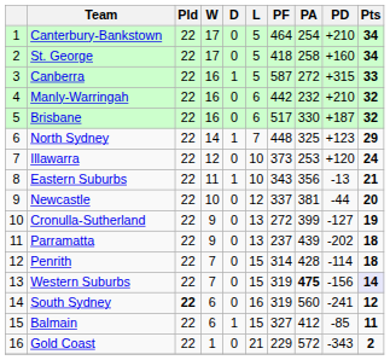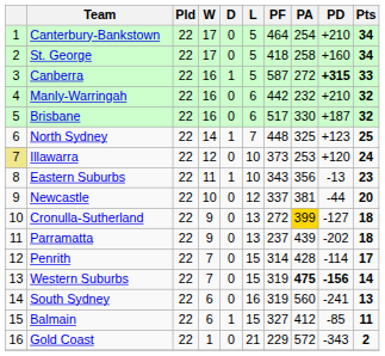Canberra | PD: normal -> bold
North Sydney | Pts: 29 -> 25
Illawarra | column 1: no background -> khaki background
Eastern Suburbs | Pts: 21 -> 23
Cronulla-Sutherland | PA: no background -> gold background
Cronulla-Sutherland | Pts: 19 -> 18
Penrith | Pts: 18 -> 17
Western Suburbs | PD: normal -> bold
Western Suburbs | Pts: lavender background -> no background
South Sydney | Pld: bold -> normal
South Sydney | Pts: 12 -> 13
